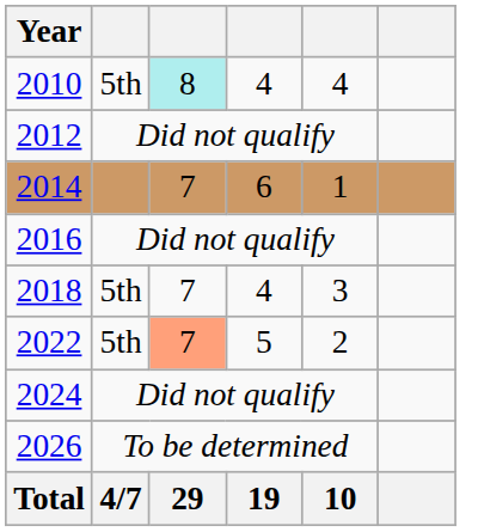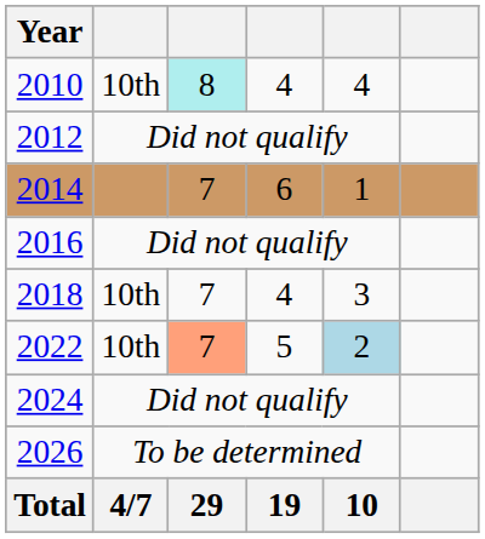2010 | column 2: 5th -> 10th
2018 | column 2: 5th -> 10th
2022 | column 2: 5th -> 10th
2022 | column 5: no background -> lightblue background
